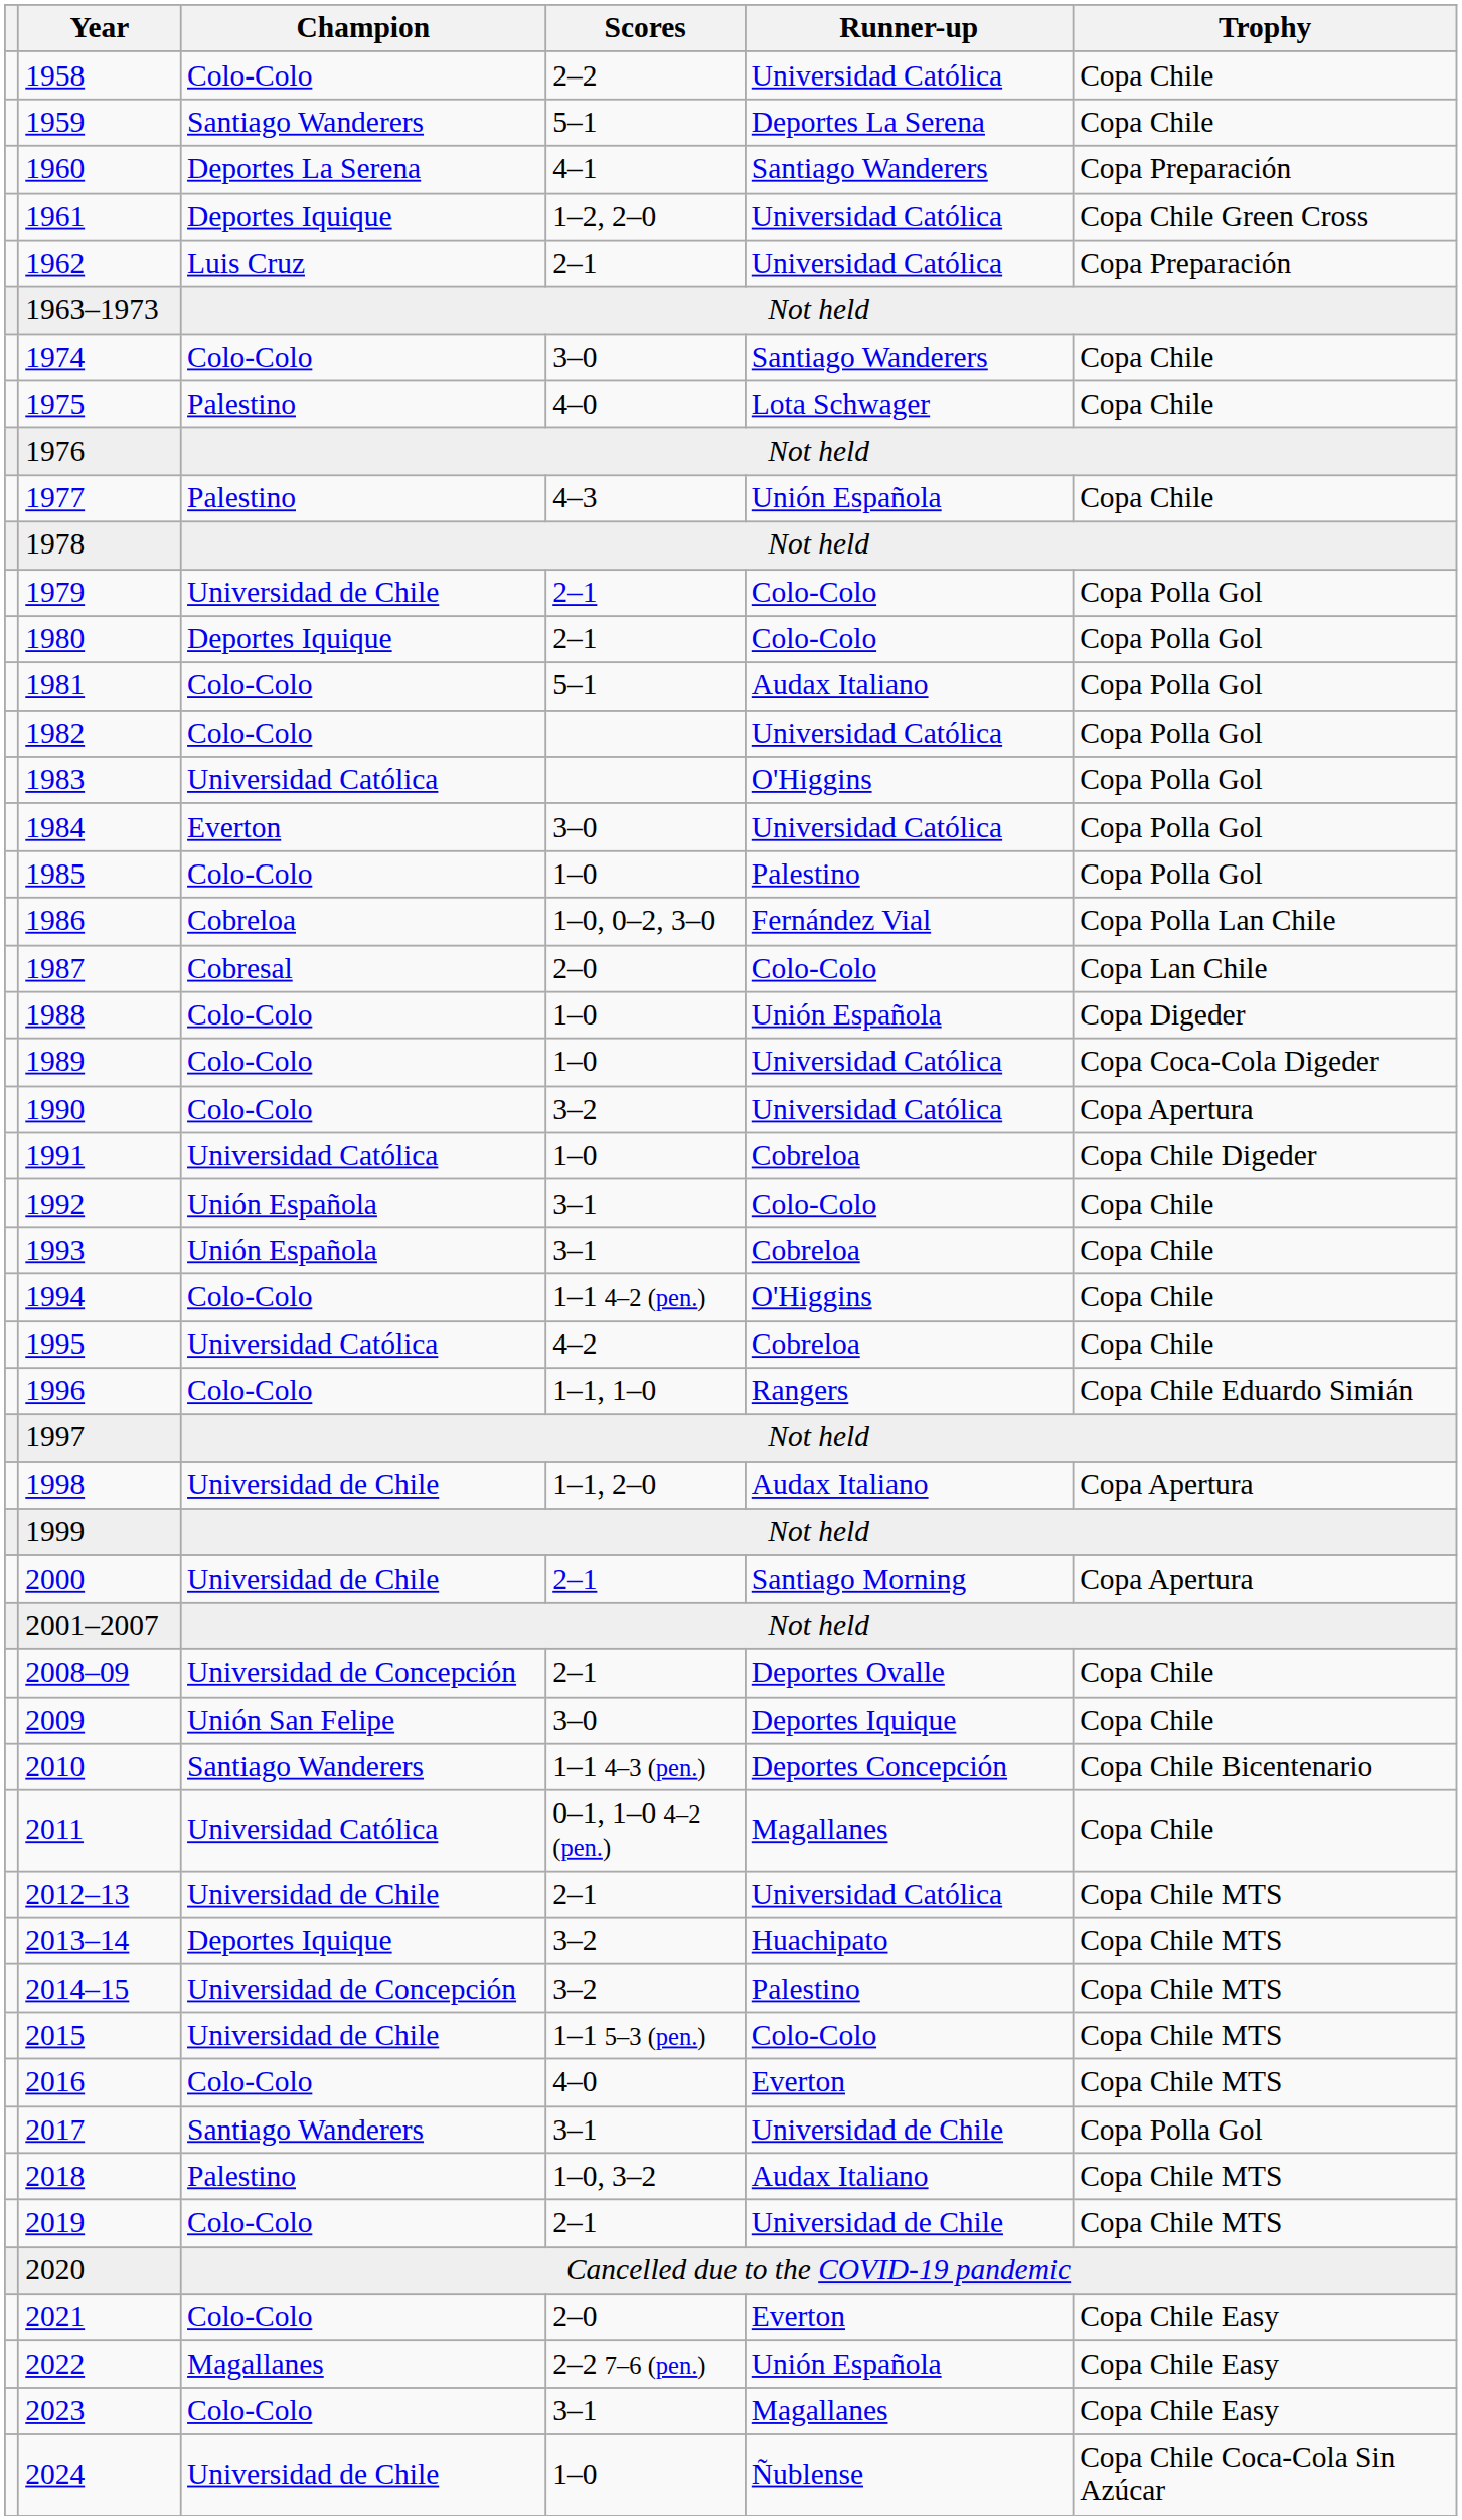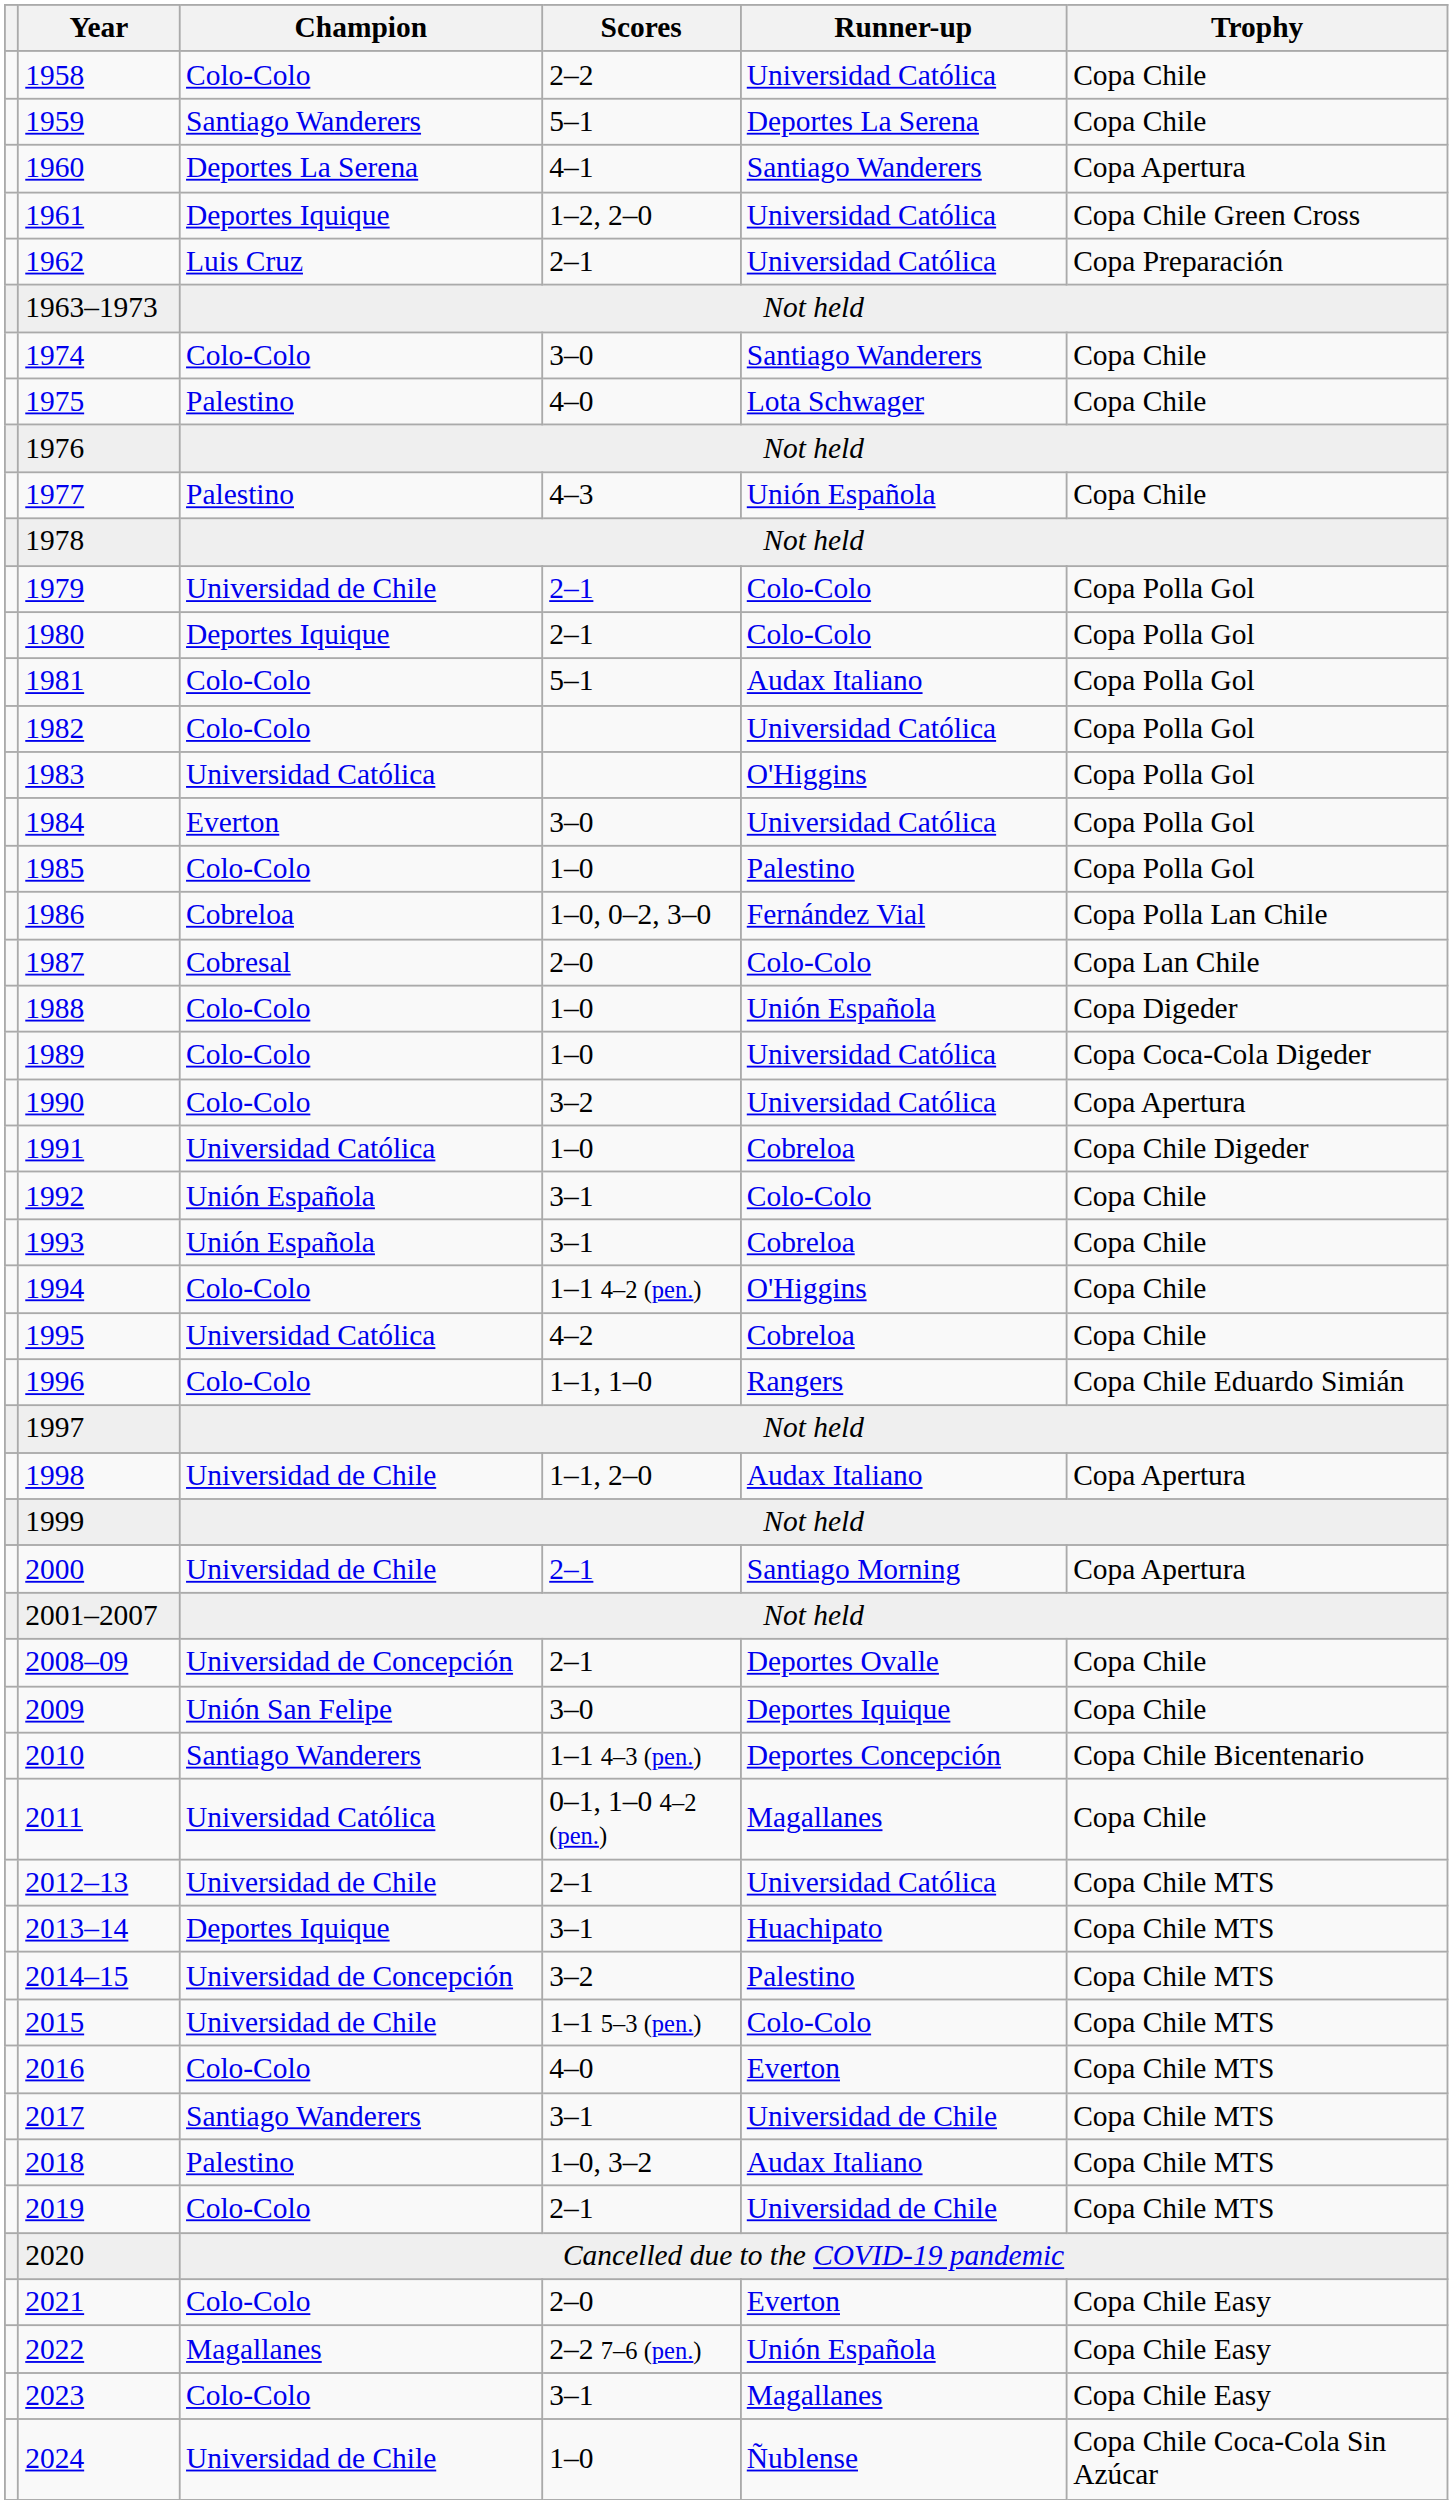1960 | Trophy: Copa Preparación -> Copa Apertura
2013–14 | Scores: 3–2 -> 3–1
2017 | Trophy: Copa Polla Gol -> Copa Chile MTS
